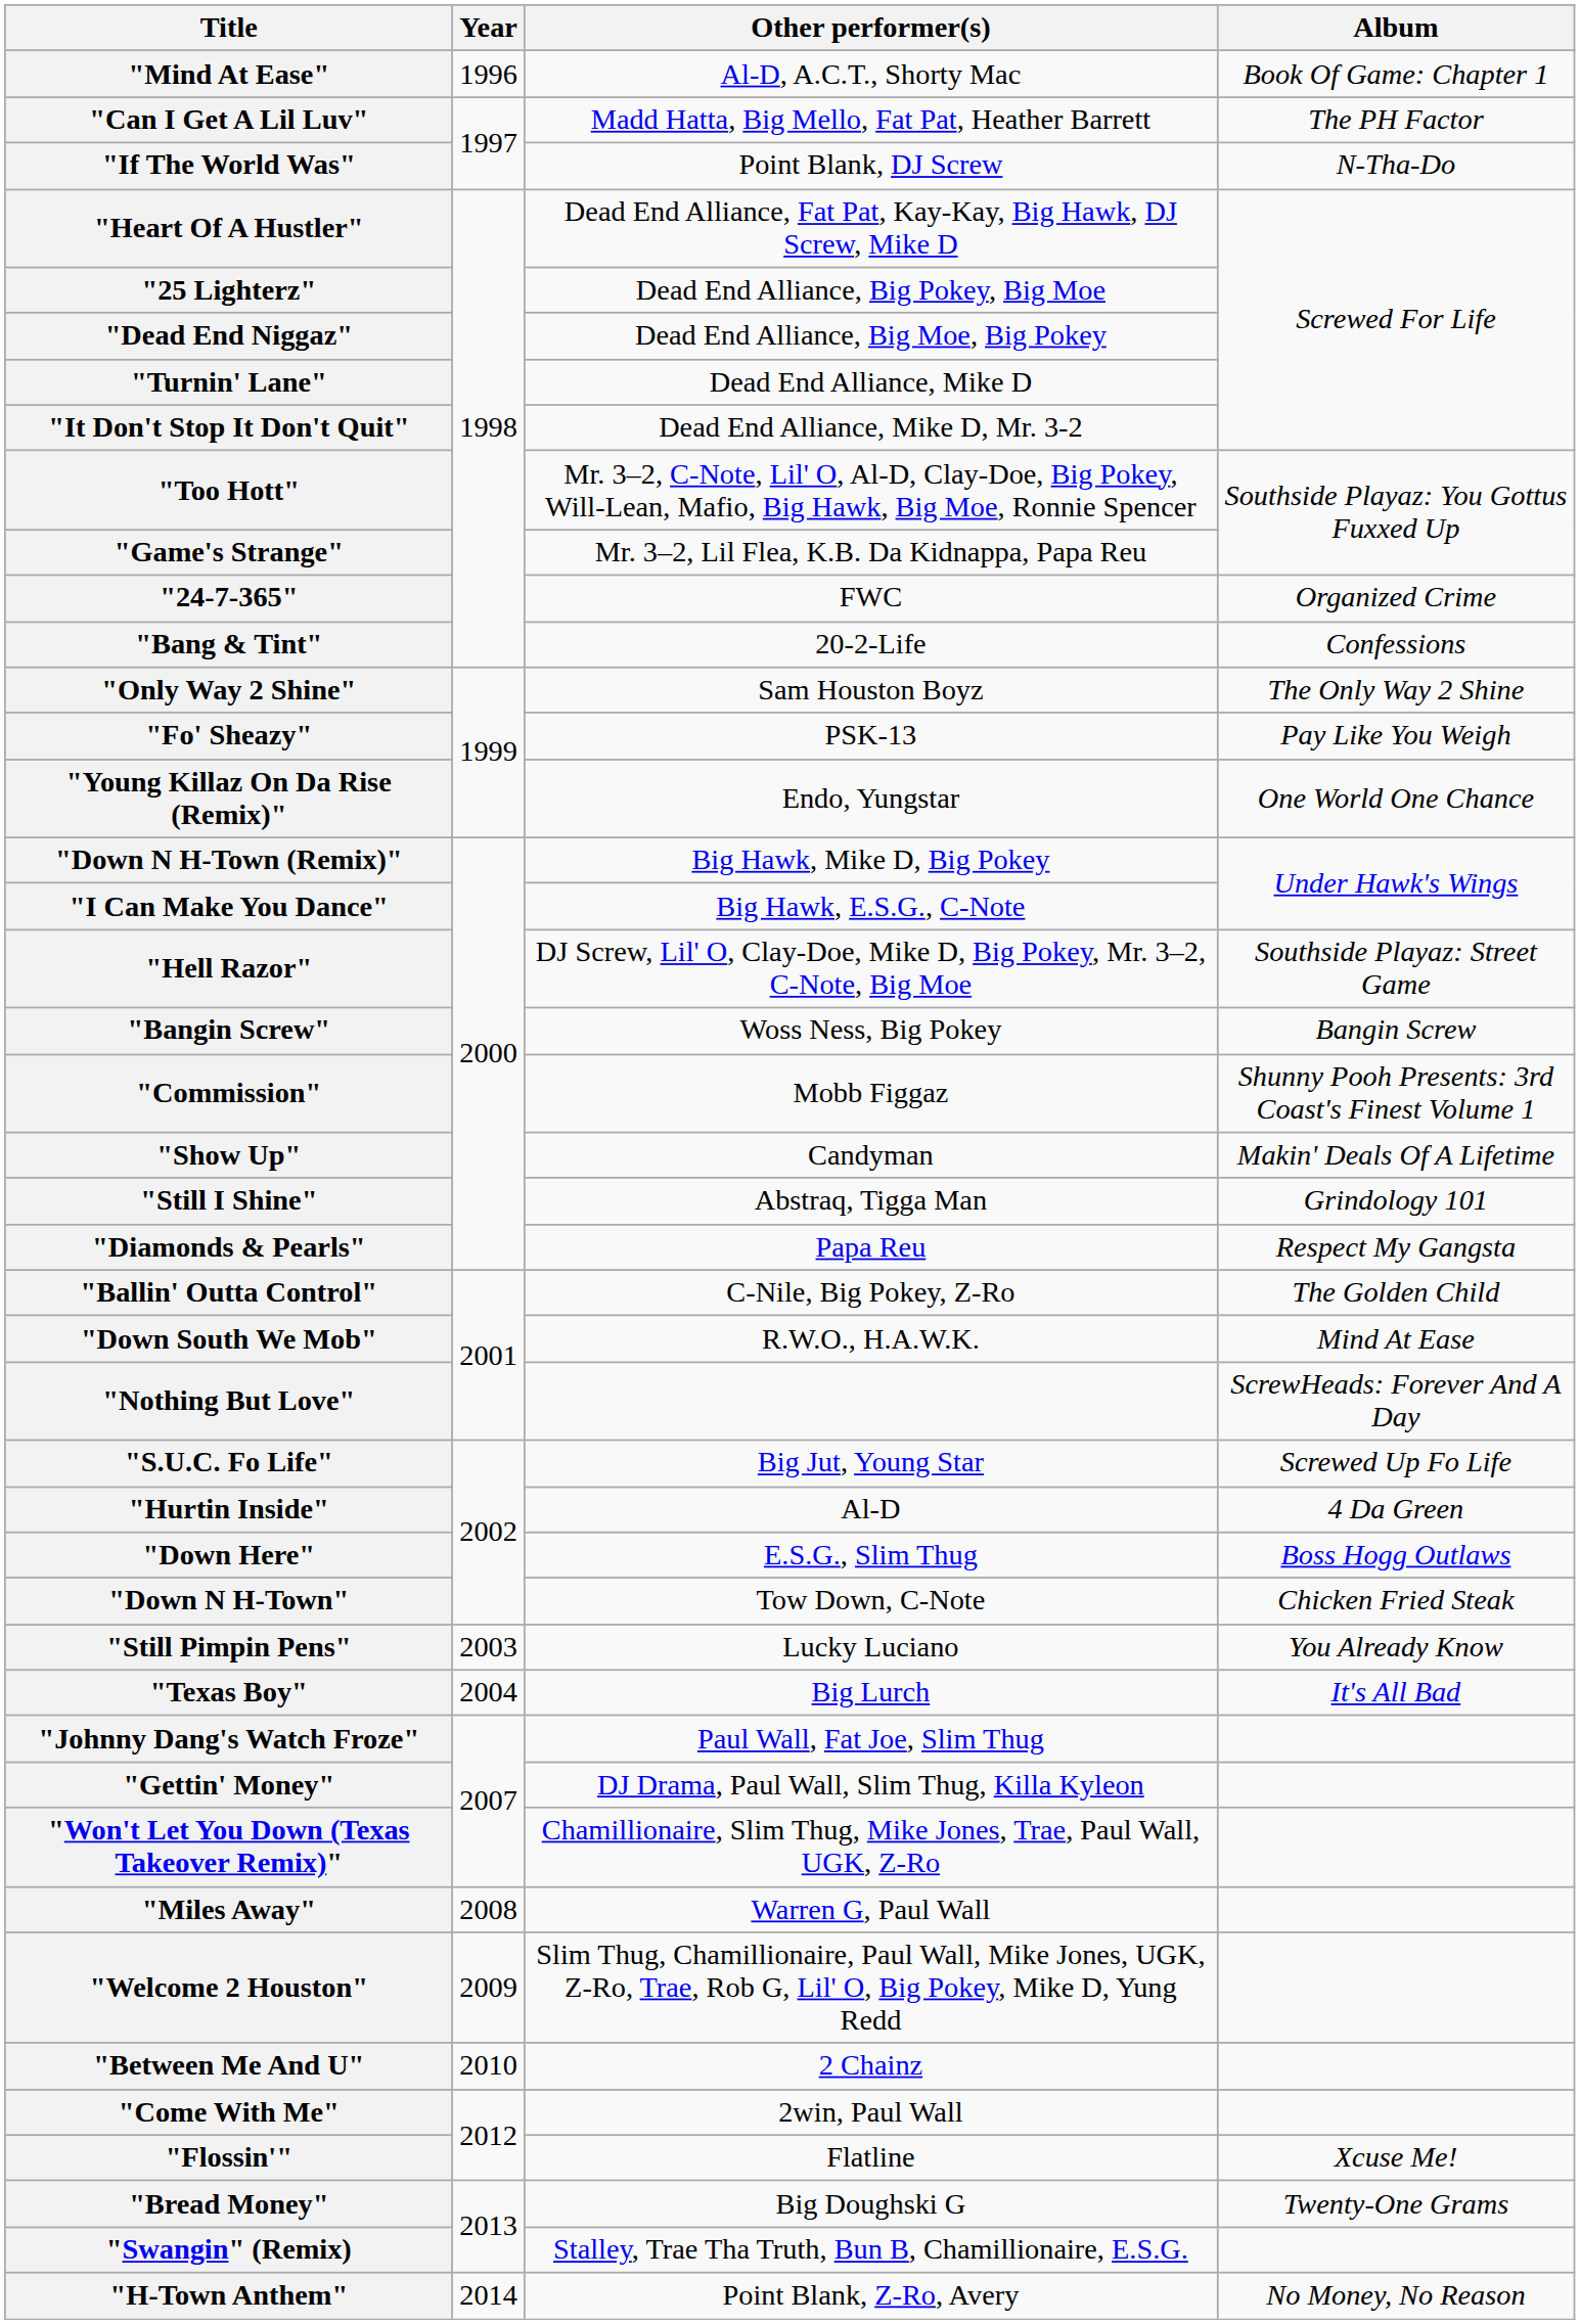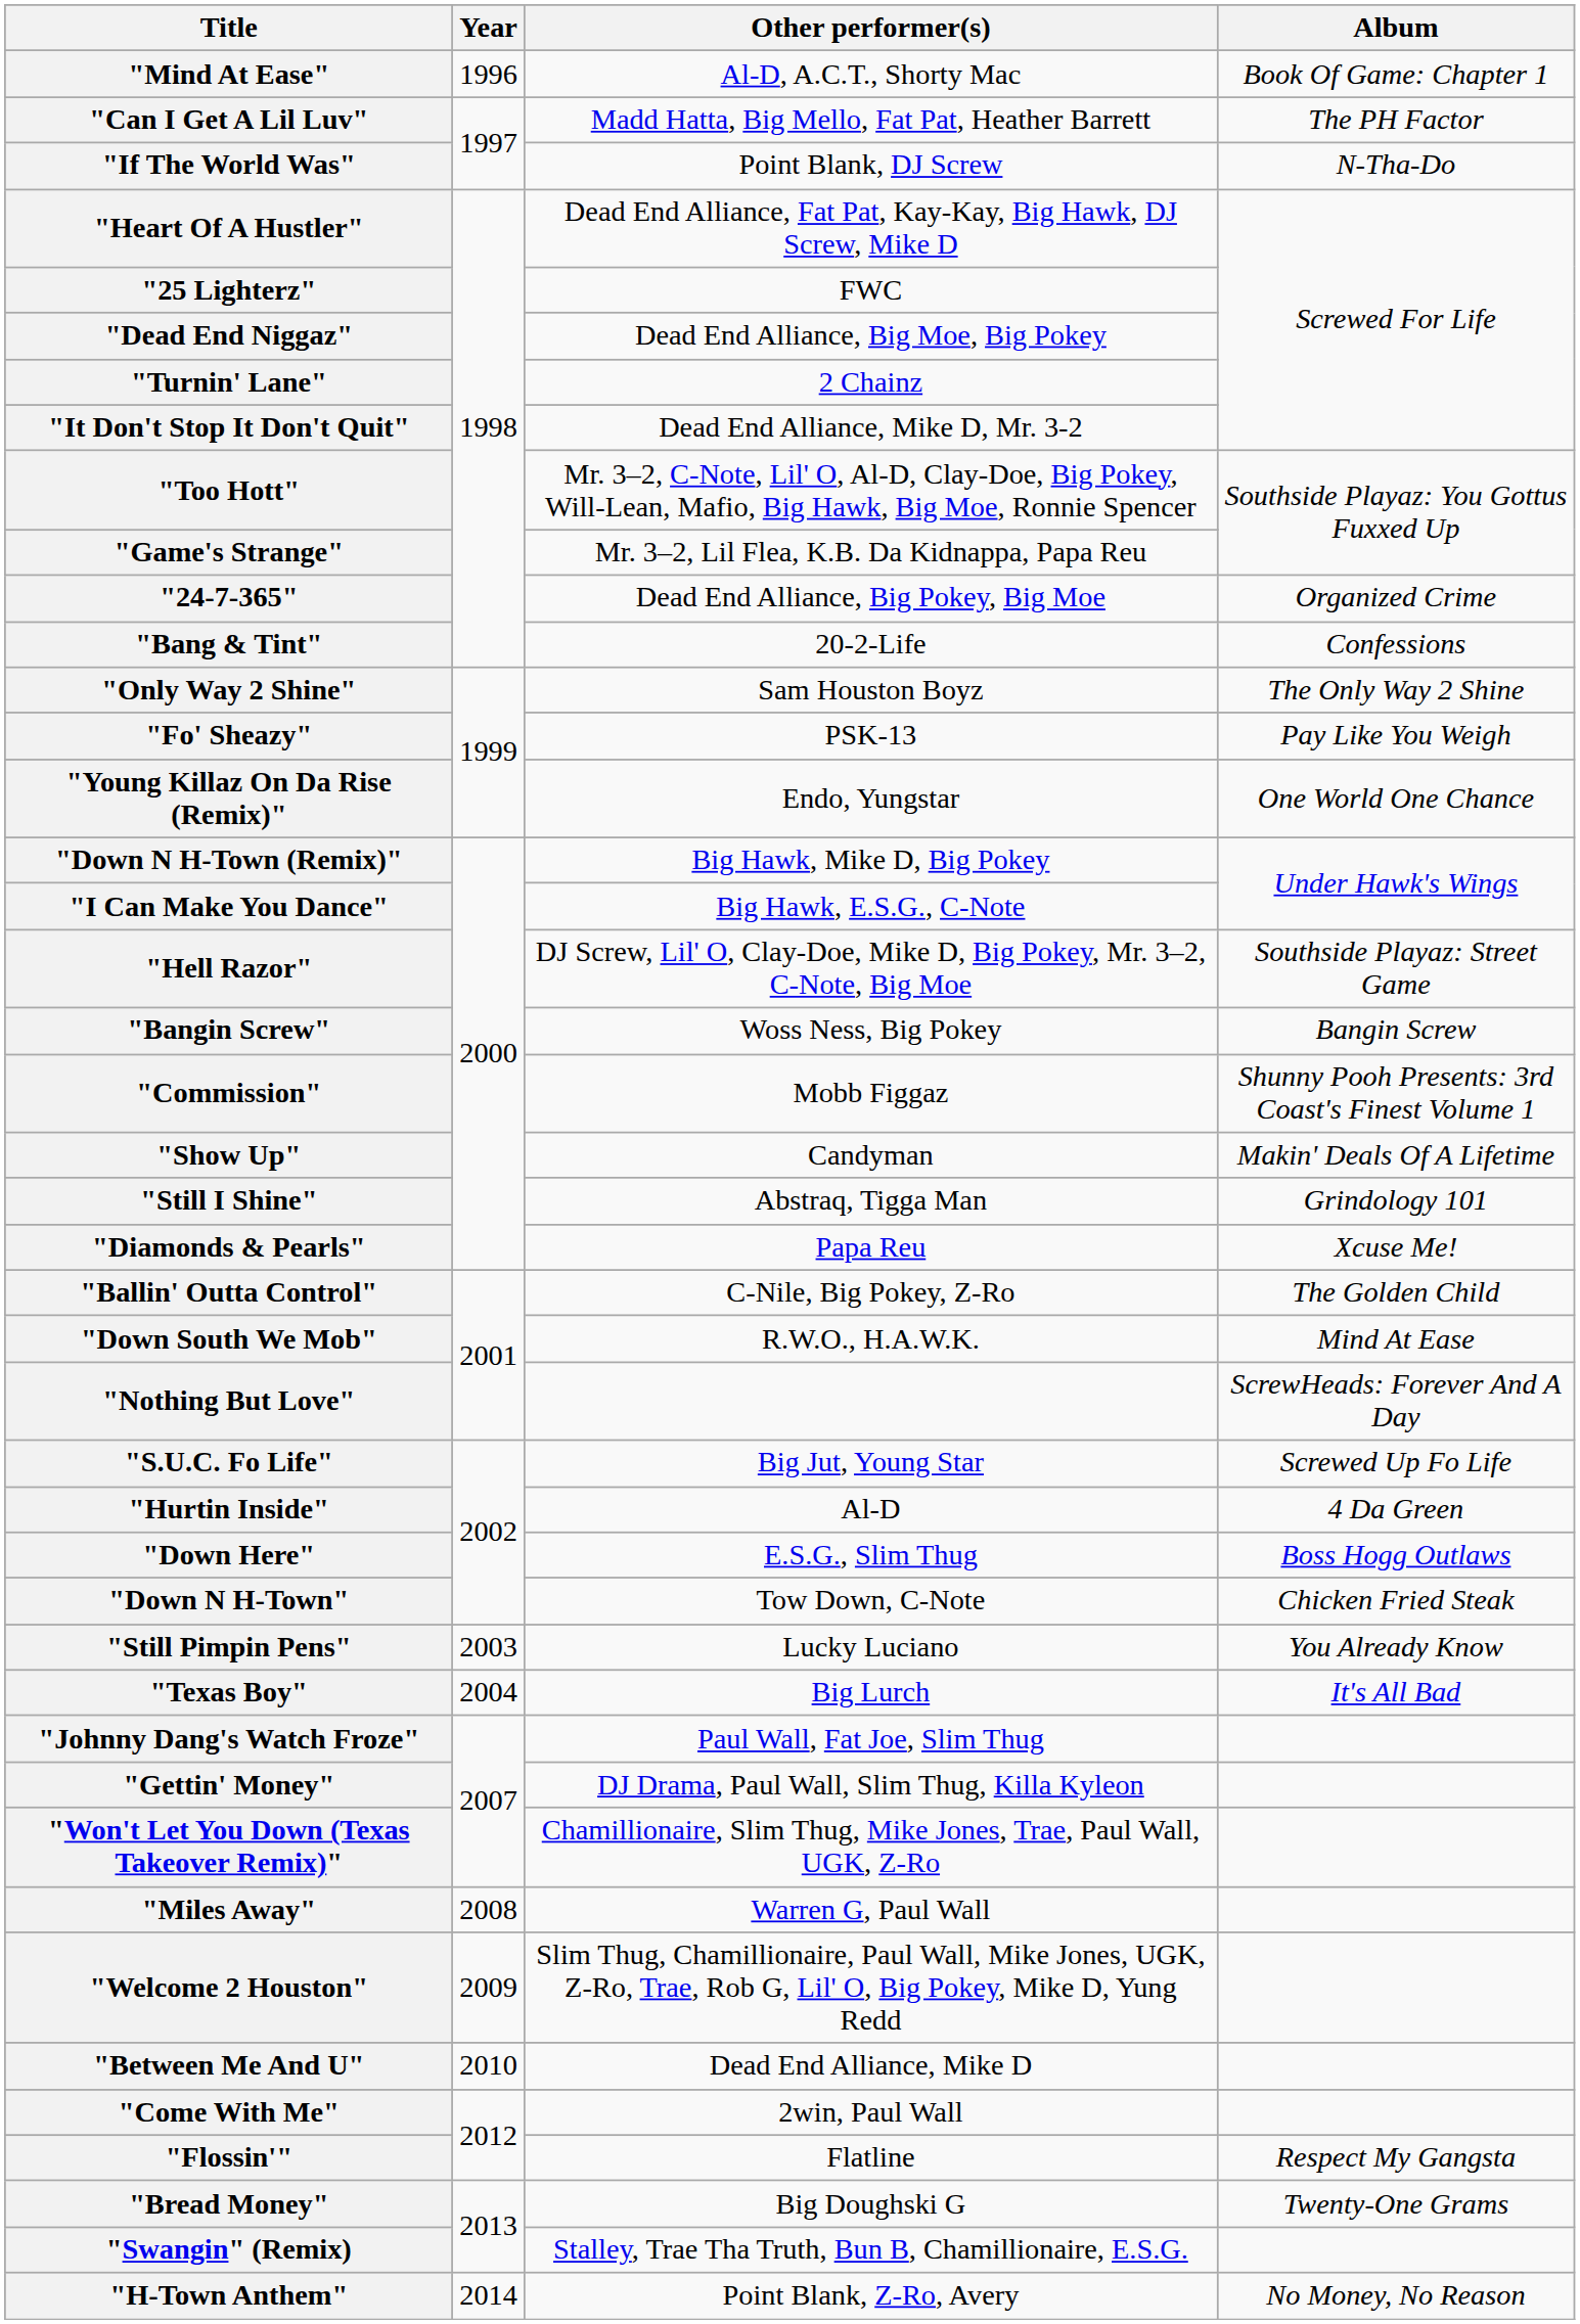"25 Lighterz" | Other performer(s): Dead End Alliance, Big Pokey, Big Moe -> FWC
"Turnin' Lane" | Other performer(s): Dead End Alliance, Mike D -> 2 Chainz
"24-7-365" | Other performer(s): FWC -> Dead End Alliance, Big Pokey, Big Moe
"Diamonds & Pearls" | Album: Respect My Gangsta -> Xcuse Me!
"Between Me And U" | Other performer(s): 2 Chainz -> Dead End Alliance, Mike D
"Flossin'" | Album: Xcuse Me! -> Respect My Gangsta
